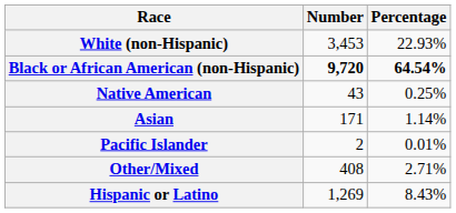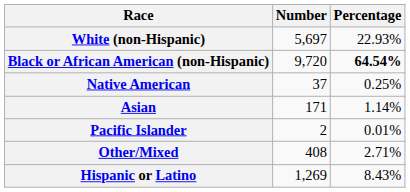White (non-Hispanic) | Number: 3,453 -> 5,697
Black or African American (non-Hispanic) | Number: bold -> normal
Native American | Number: 43 -> 37
